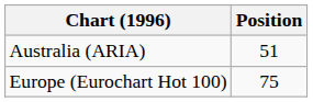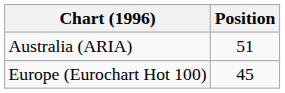Europe (Eurochart Hot 100) | Position: 75 -> 45
